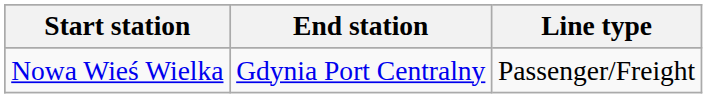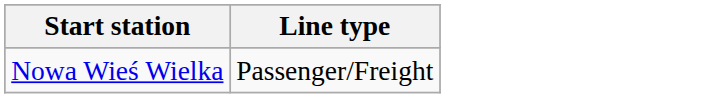- column: End station | Gdynia Port Centralny
